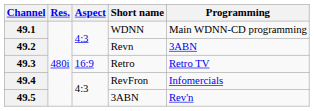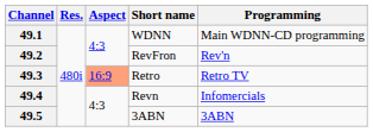49.2 | Short name: Revn -> RevFron
49.2 | Programming: 3ABN -> Rev'n
49.3 | Aspect: no background -> lightsalmon background
49.4 | Short name: RevFron -> Revn
49.5 | Programming: Rev'n -> 3ABN
